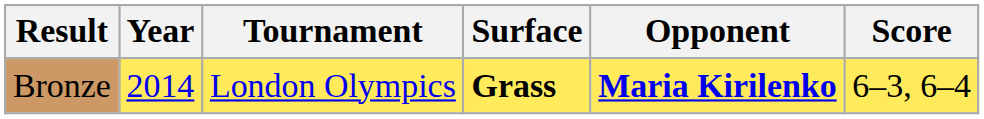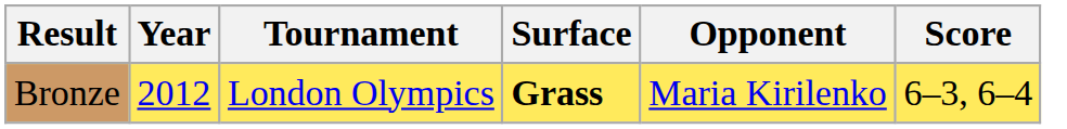Bronze | Year: 2014 -> 2012
Bronze | Opponent: bold -> normal
